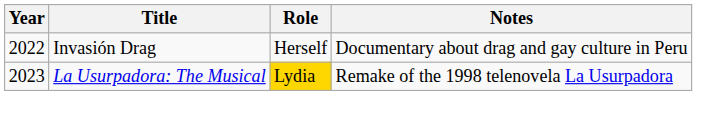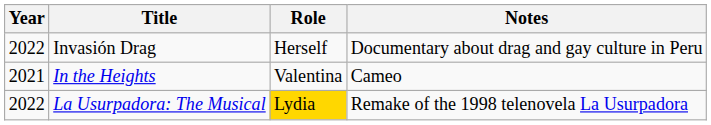+ row: 2021 | In the Heights | Valentina | Cameo
La Usurpadora: The Musical | Year: 2023 -> 2022
